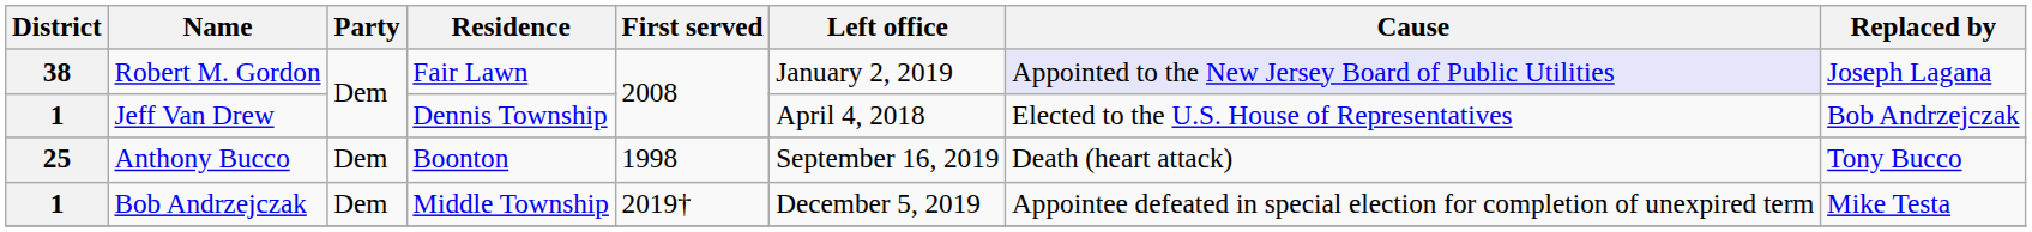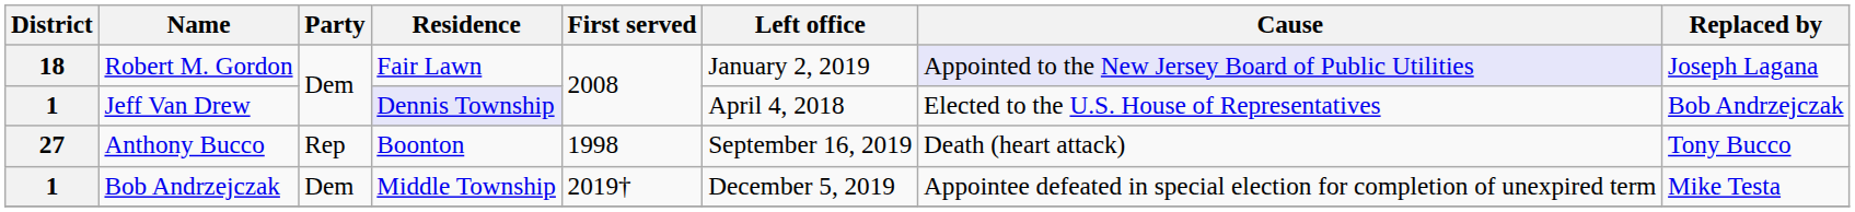Robert M. Gordon | District: 38 -> 18
Jeff Van Drew | Residence: no background -> lavender background
Anthony Bucco | District: 25 -> 27
Anthony Bucco | Party: Dem -> Rep
